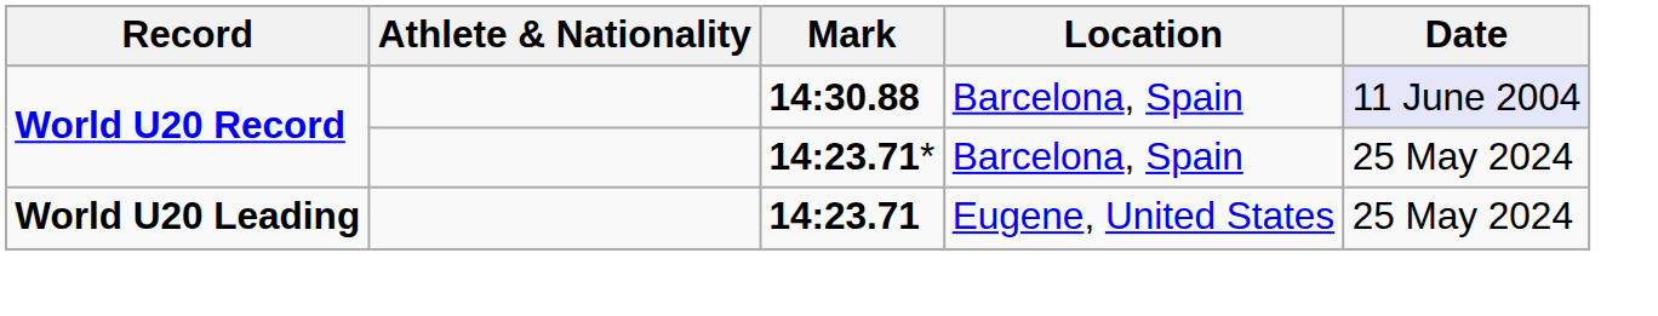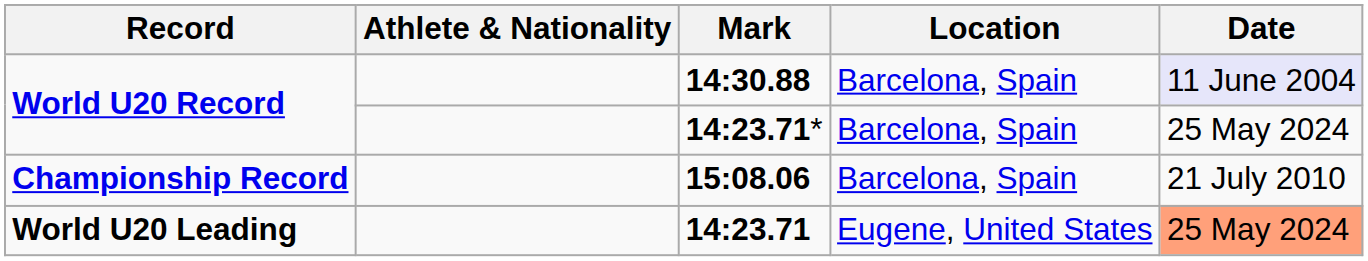+ row: Championship Record | 15:08.06 | Barcelona, Spain | 21 July 2010
14:23.71 | Date: no background -> lightsalmon background
